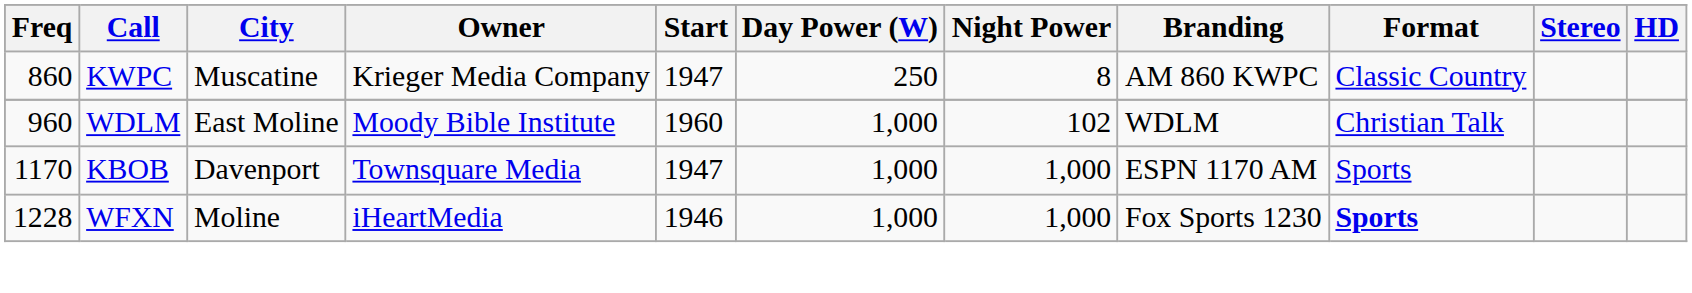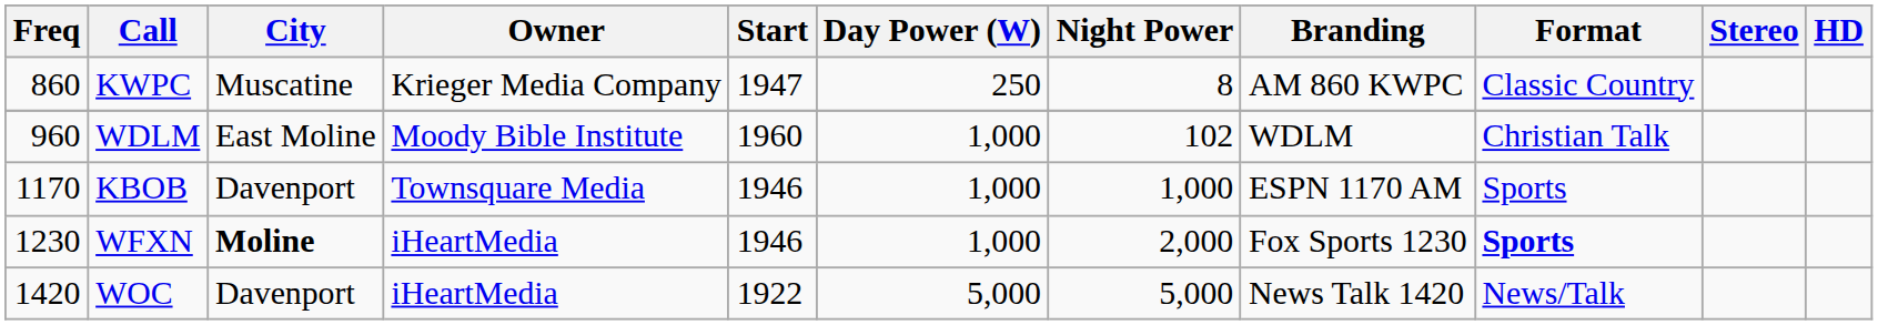KBOB | Start: 1947 -> 1946
WFXN | Freq: 1228 -> 1230
WFXN | City: normal -> bold
WFXN | Night Power: 1,000 -> 2,000
+ row: 1420 | WOC | Davenport | iHeartMedia | 1922 | 5,000 | 5,000 | News Talk 1420 | News/Talk
